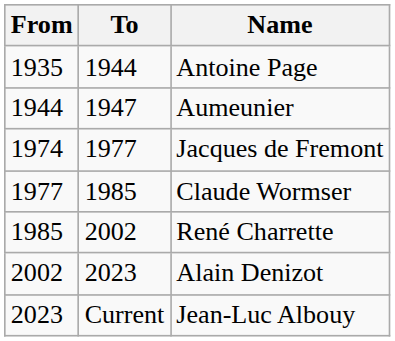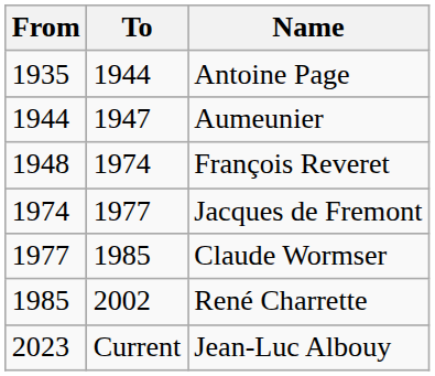+ row: 1948 | 1974 | François Reveret
- row: 2002 | 2023 | Alain Denizot
